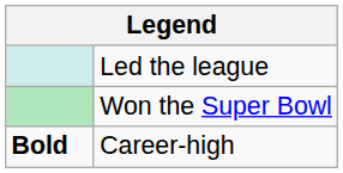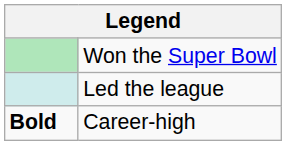rows swapped: Won the Super Bowl <-> Led the league
